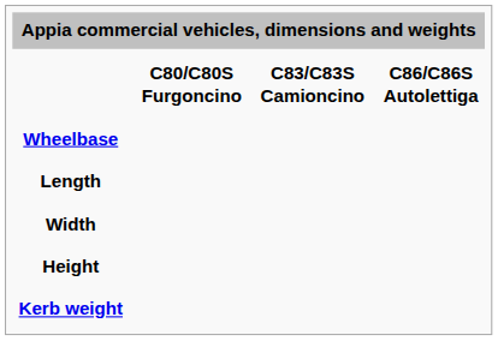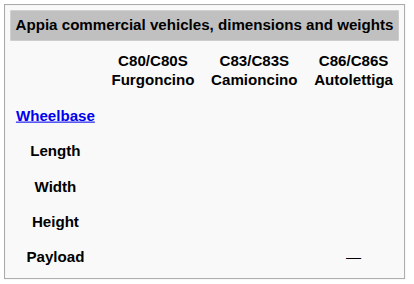- row: Kerb weight
+ row: Payload | —
